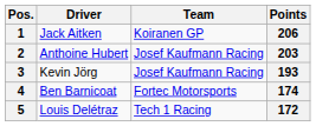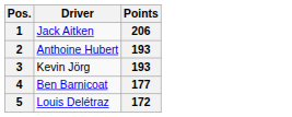- column: Team | Koiranen GP | Josef Kaufmann Racing | Josef Kaufmann Racing | Fortec Motorsports | Tech 1 Racing
2 | Points: 203 -> 193
4 | Points: 174 -> 177
